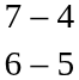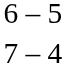rows swapped: 6 – 5 <-> 7 – 4
